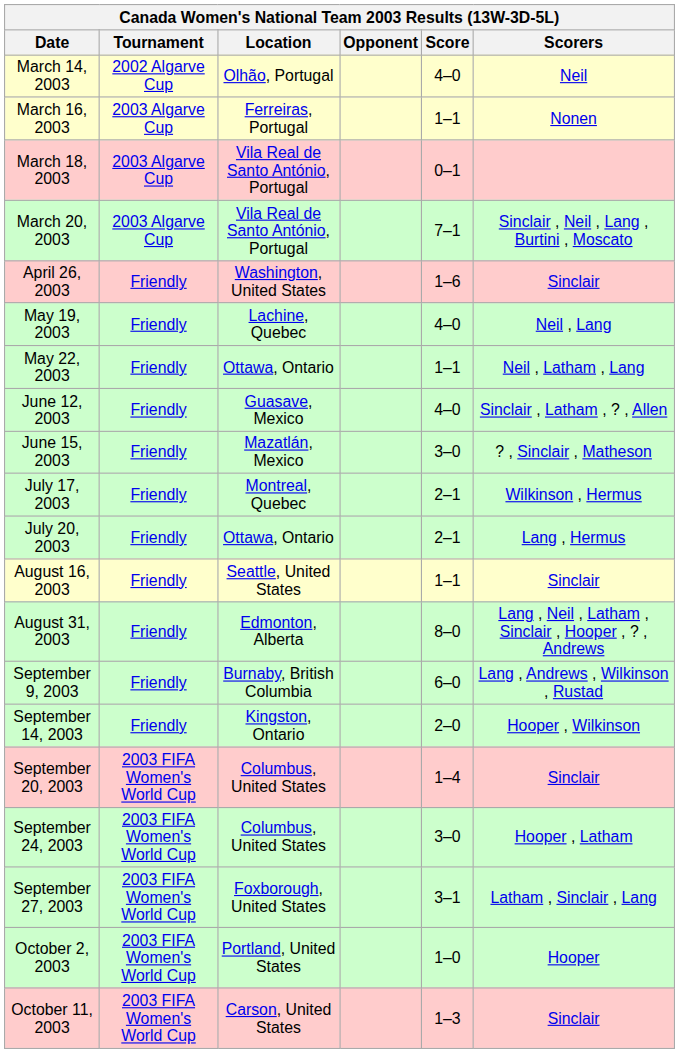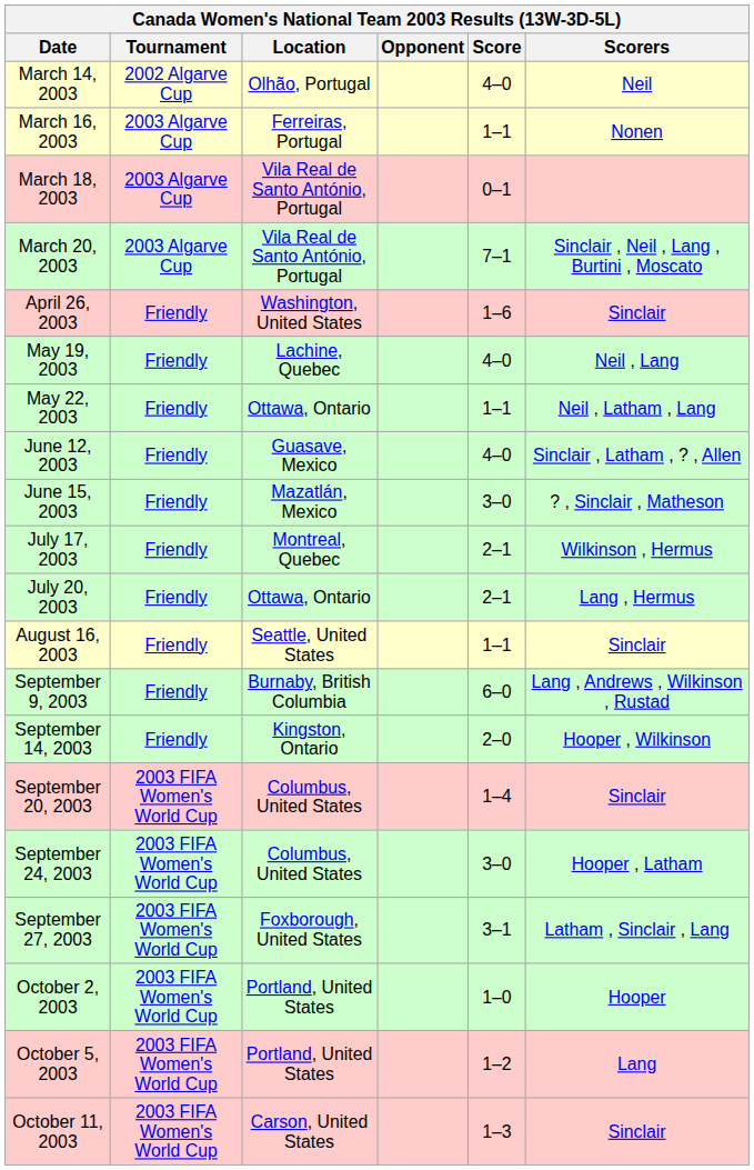- row: August 31, 2003 | Friendly | Edmonton, Alberta | 8–0 | Lang , Neil , Latham , Sinclair , Hooper , ? , Andrews
+ row: October 5, 2003 | 2003 FIFA Women's World Cup | Portland, United States | 1–2 | Lang
